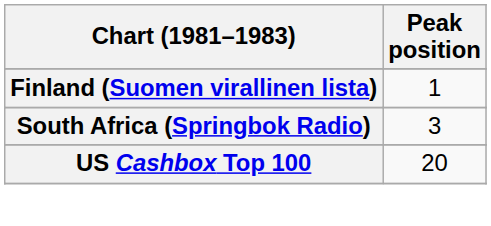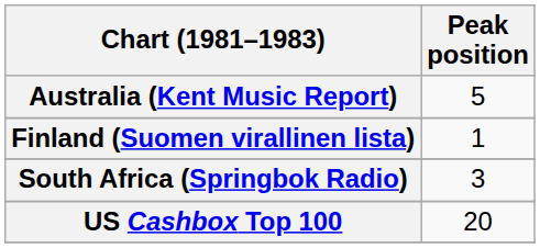+ row: Australia (Kent Music Report) | 5
